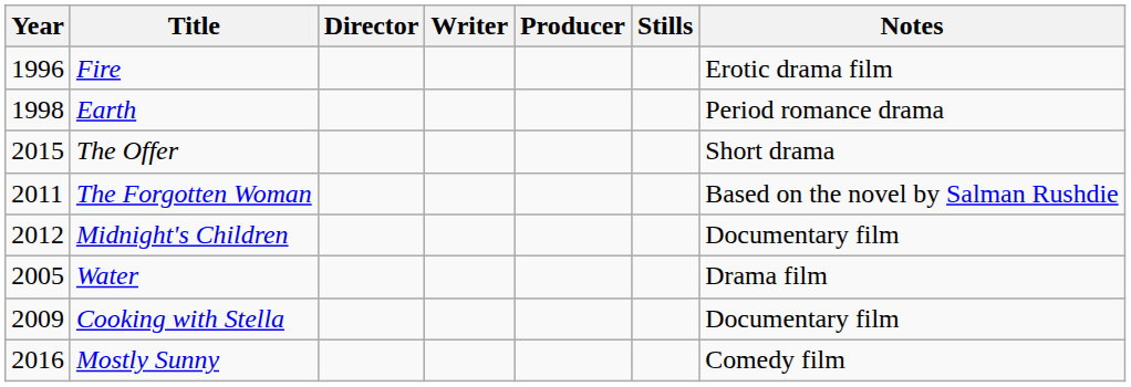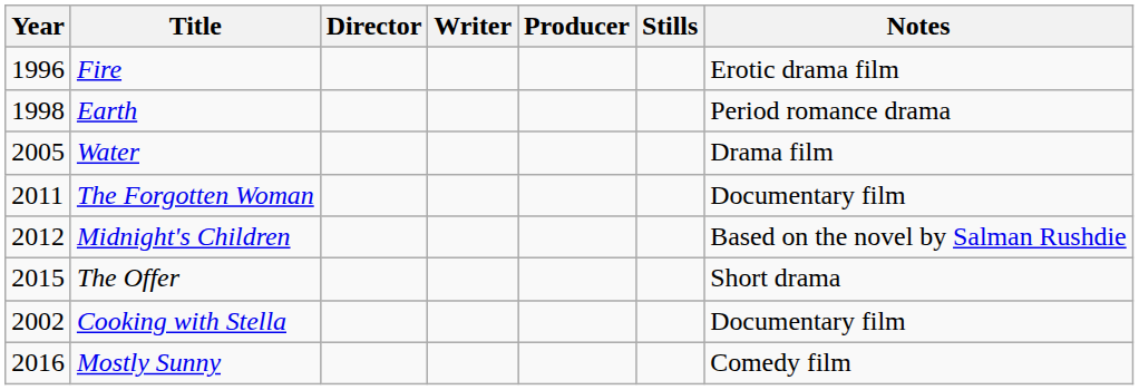rows swapped: Water <-> The Offer
The Forgotten Woman | Notes: Based on the novel by Salman Rushdie -> Documentary film
Midnight's Children | Notes: Documentary film -> Based on the novel by Salman Rushdie
Cooking with Stella | Year: 2009 -> 2002
